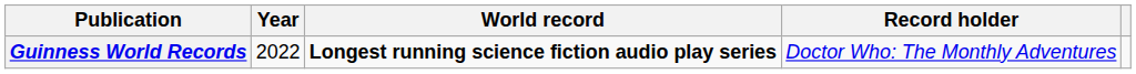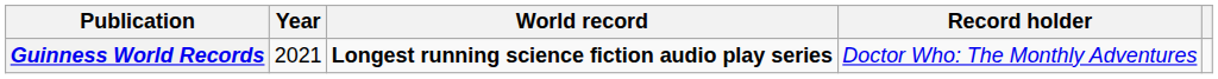Guinness World Records | Year: 2022 -> 2021
